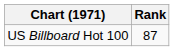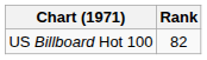US Billboard Hot 100 | Rank: 87 -> 82
